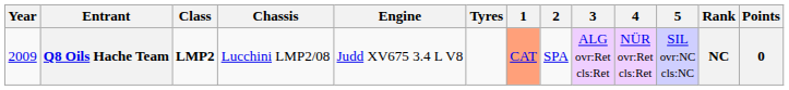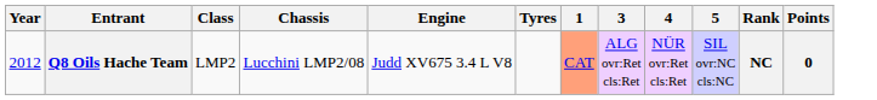- column: 2 | SPA
Q8 Oils Hache Team | Year: 2009 -> 2012
Q8 Oils Hache Team | Class: bold -> normal
